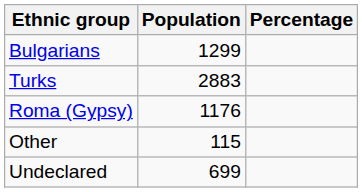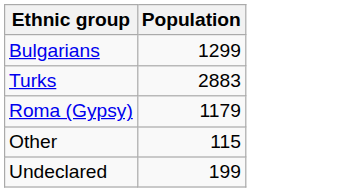- column: Percentage
Roma (Gypsy) | Population: 1176 -> 1179
Undeclared | Population: 699 -> 199
